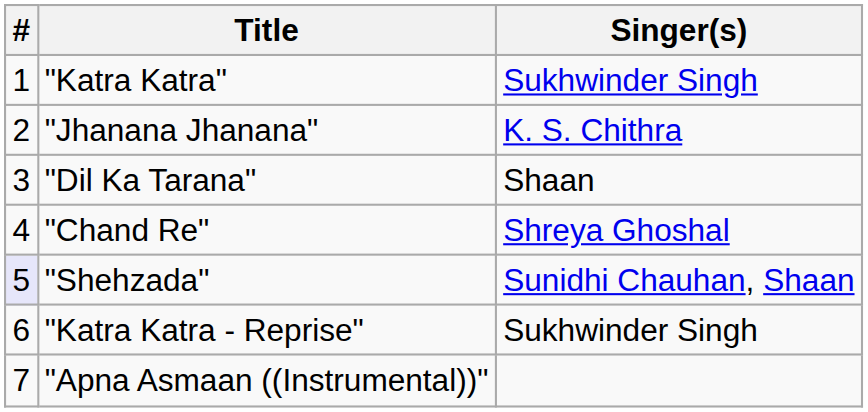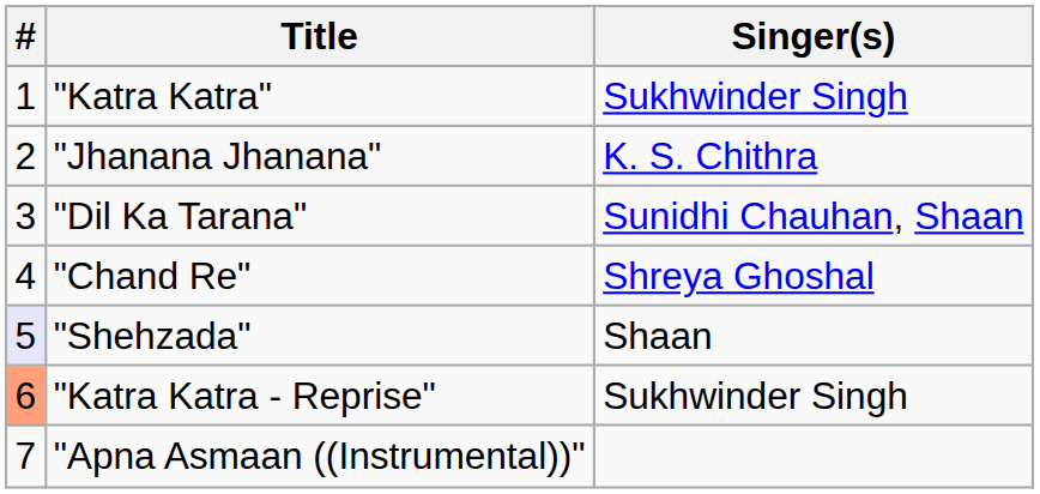"Dil Ka Tarana" | Singer(s): Shaan -> Sunidhi Chauhan, Shaan
"Shehzada" | Singer(s): Sunidhi Chauhan, Shaan -> Shaan
"Katra Katra - Reprise" | #: no background -> lightsalmon background
